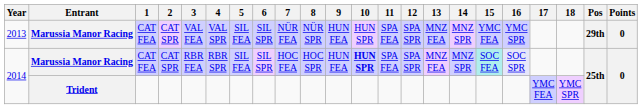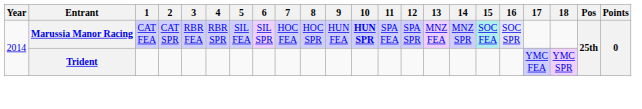- row: 2013 | Marussia Manor Racing | CAT FEA | CAT SPR | VAL FEA | VAL SPR | SIL FEA | SIL SPR | NÜR FEA | NÜR SPR | HUN FEA | HUN SPR | SPA FEA | SPA SPR | MNZ FEA | MNZ SPR | YMC FEA | YMC SPR | 29th | 0
